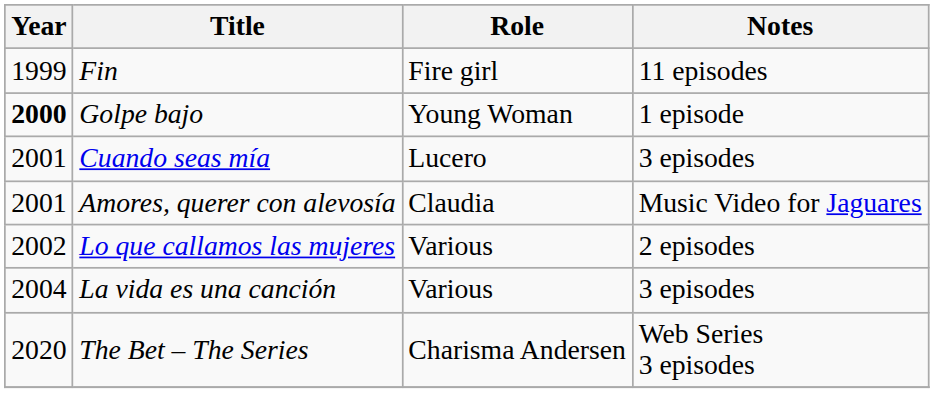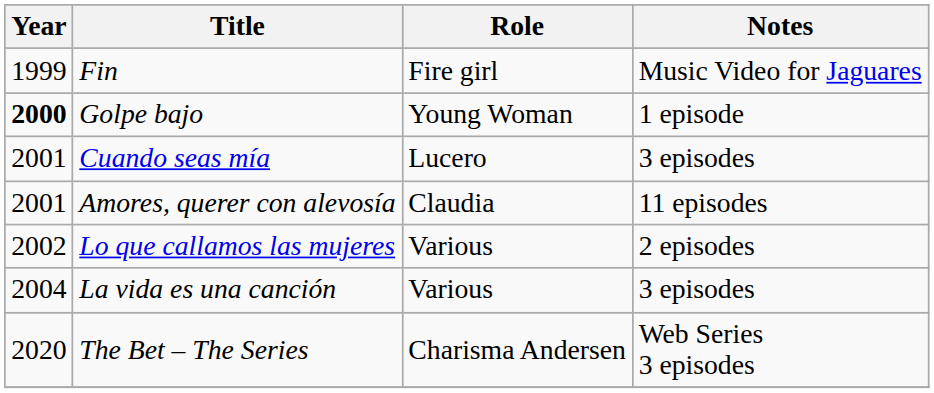Fin | Notes: 11 episodes -> Music Video for Jaguares
Amores, querer con alevosía | Notes: Music Video for Jaguares -> 11 episodes
